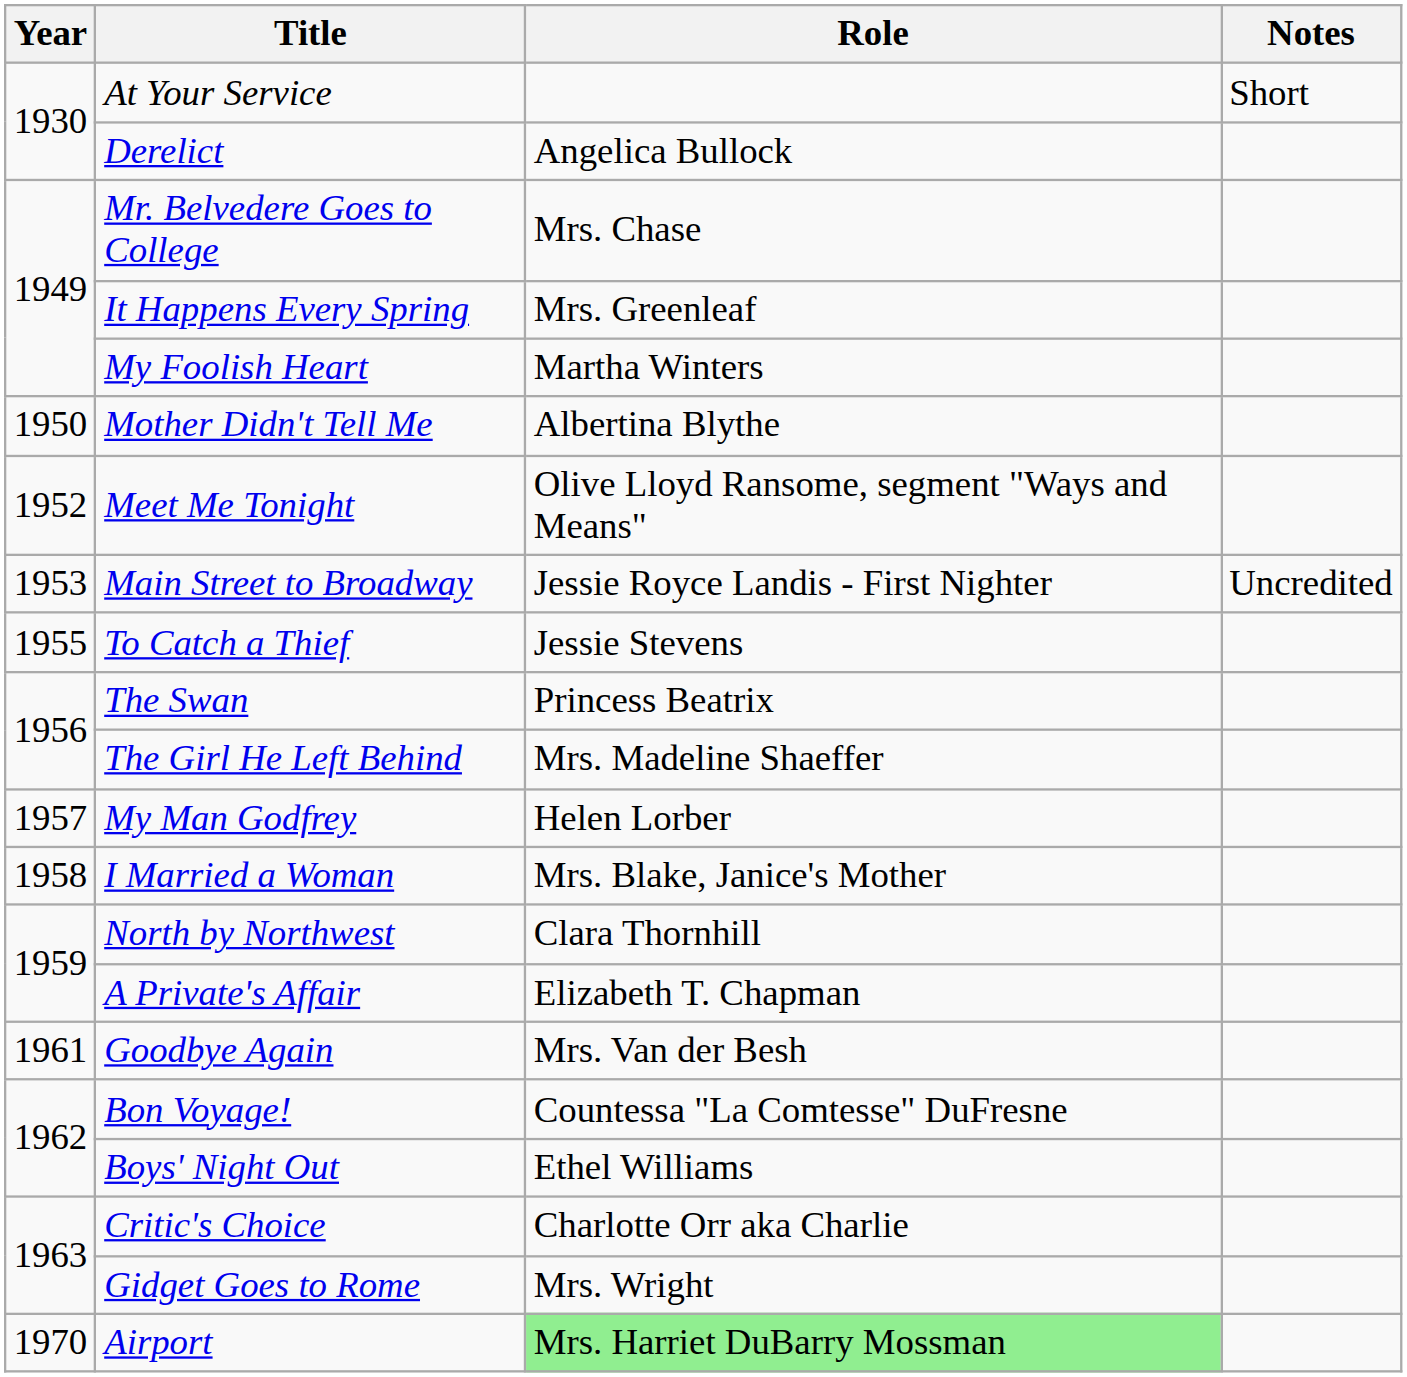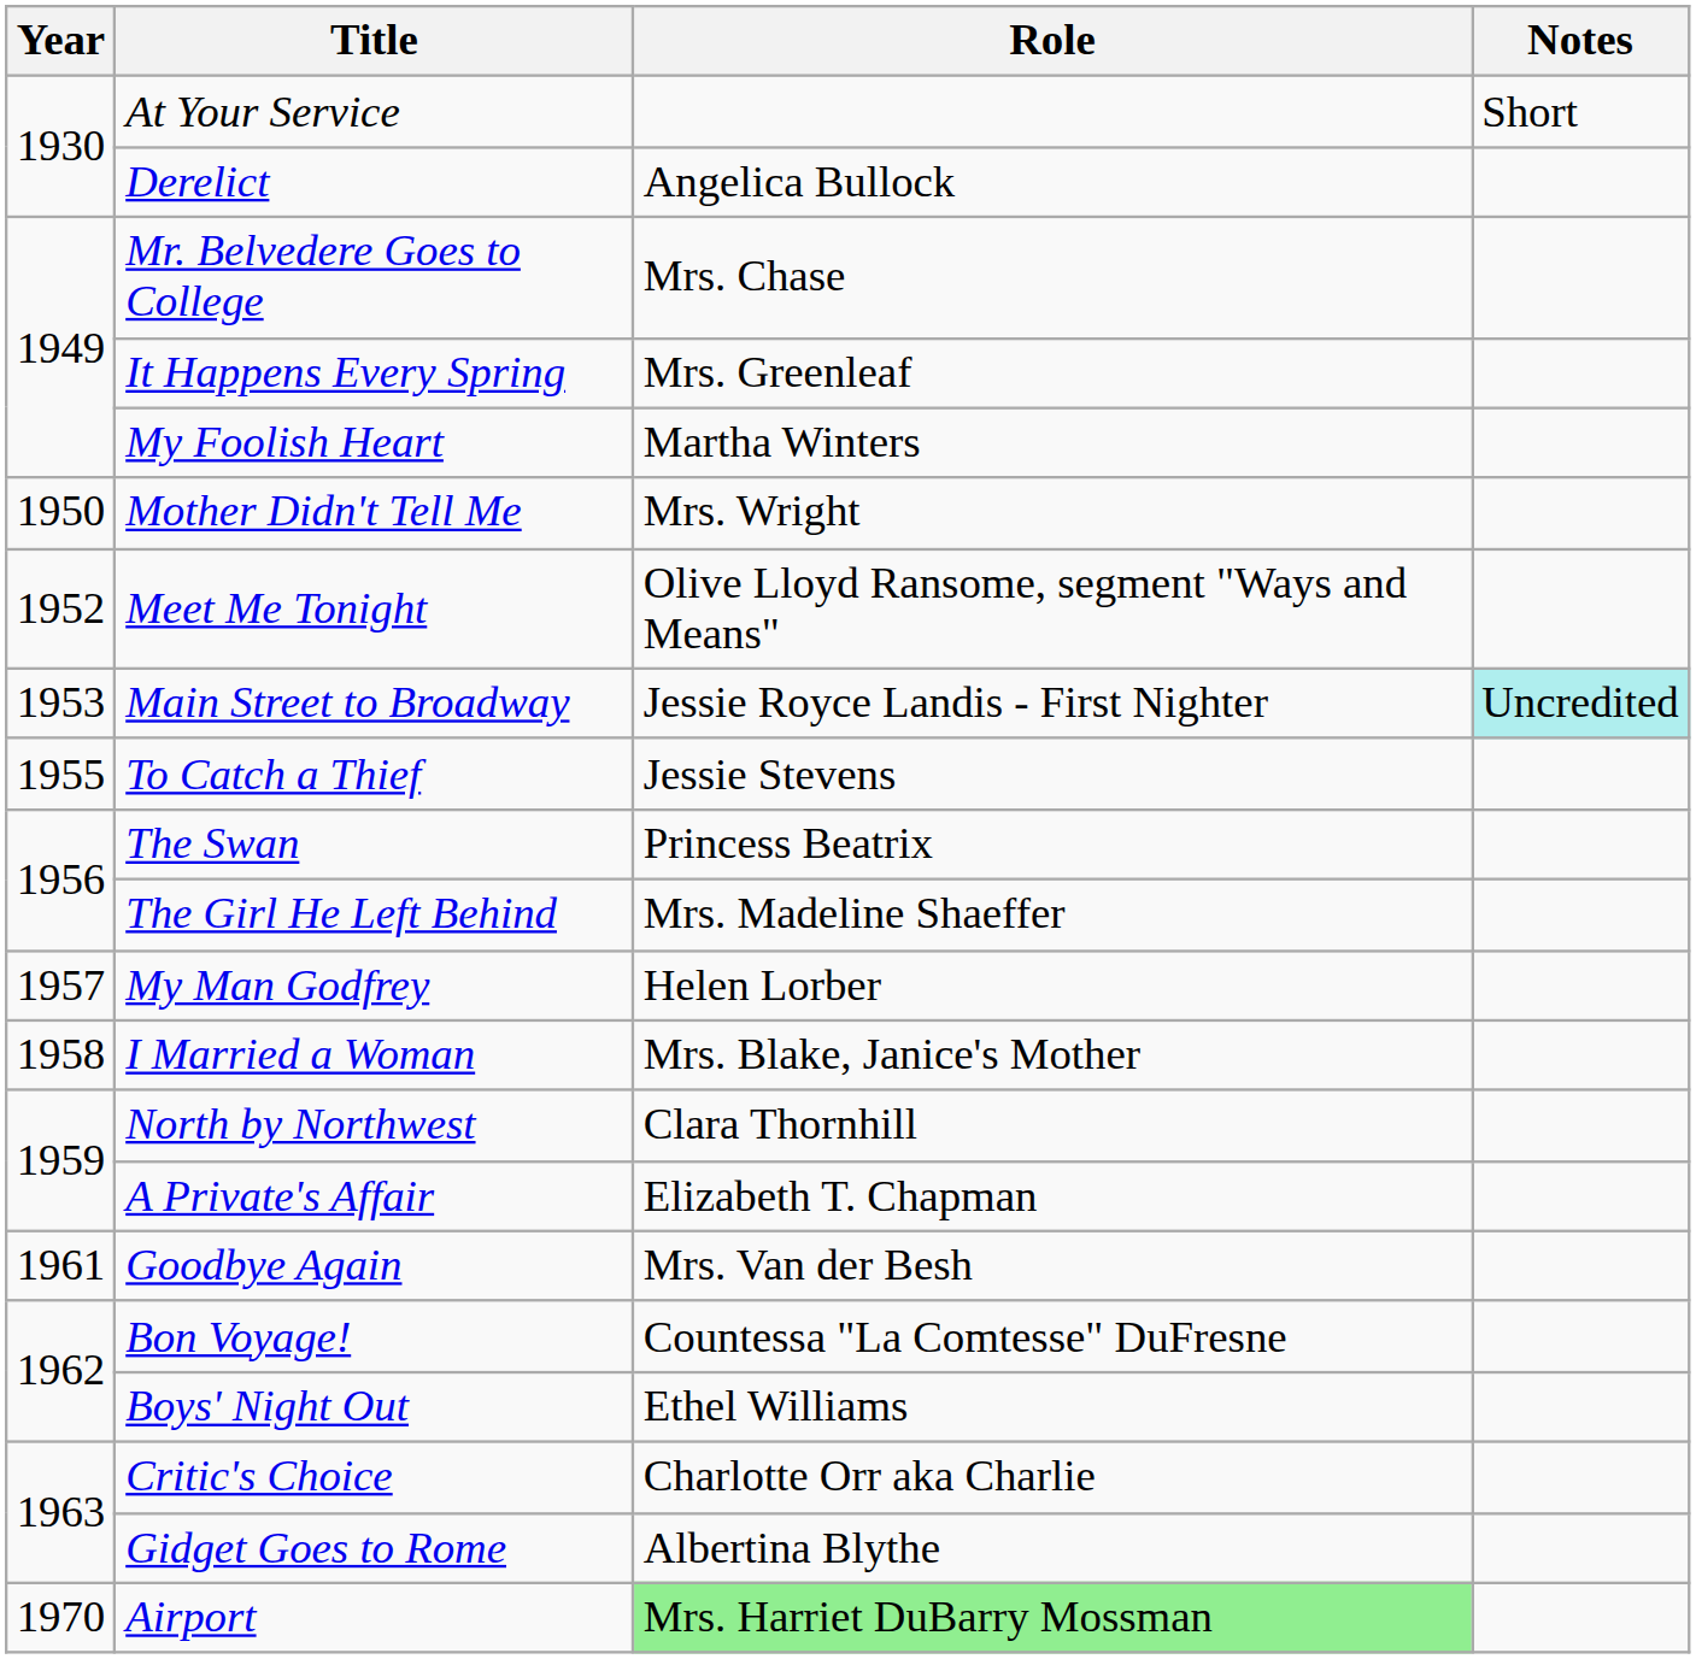Mother Didn't Tell Me | Role: Albertina Blythe -> Mrs. Wright
Main Street to Broadway | Notes: no background -> paleturquoise background
Gidget Goes to Rome | Role: Mrs. Wright -> Albertina Blythe
